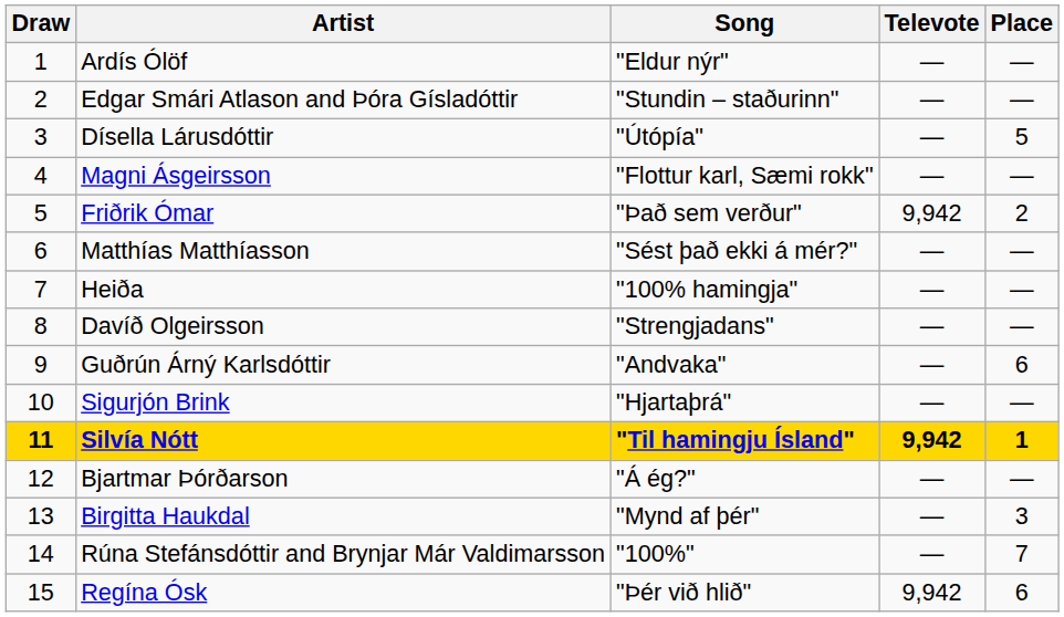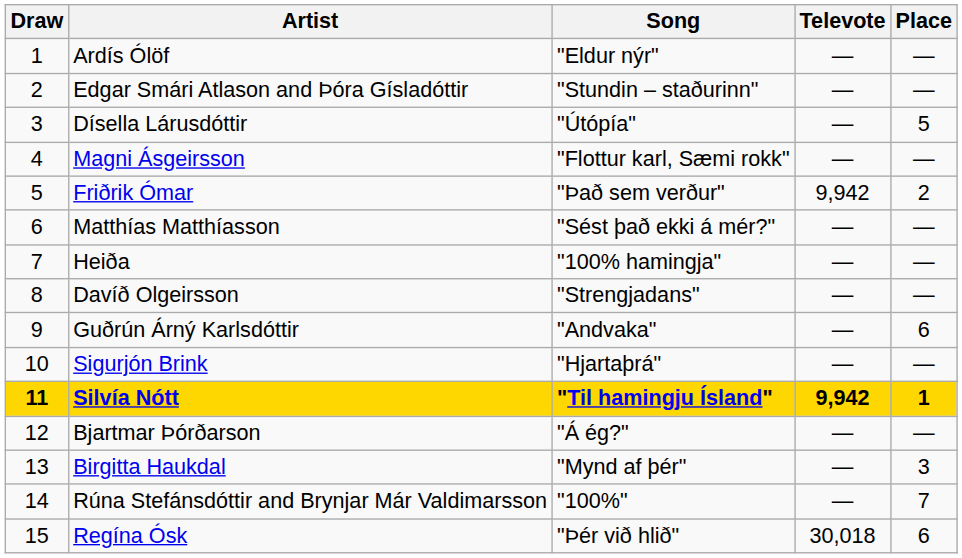Regína Ósk | Televote: 9,942 -> 30,018
